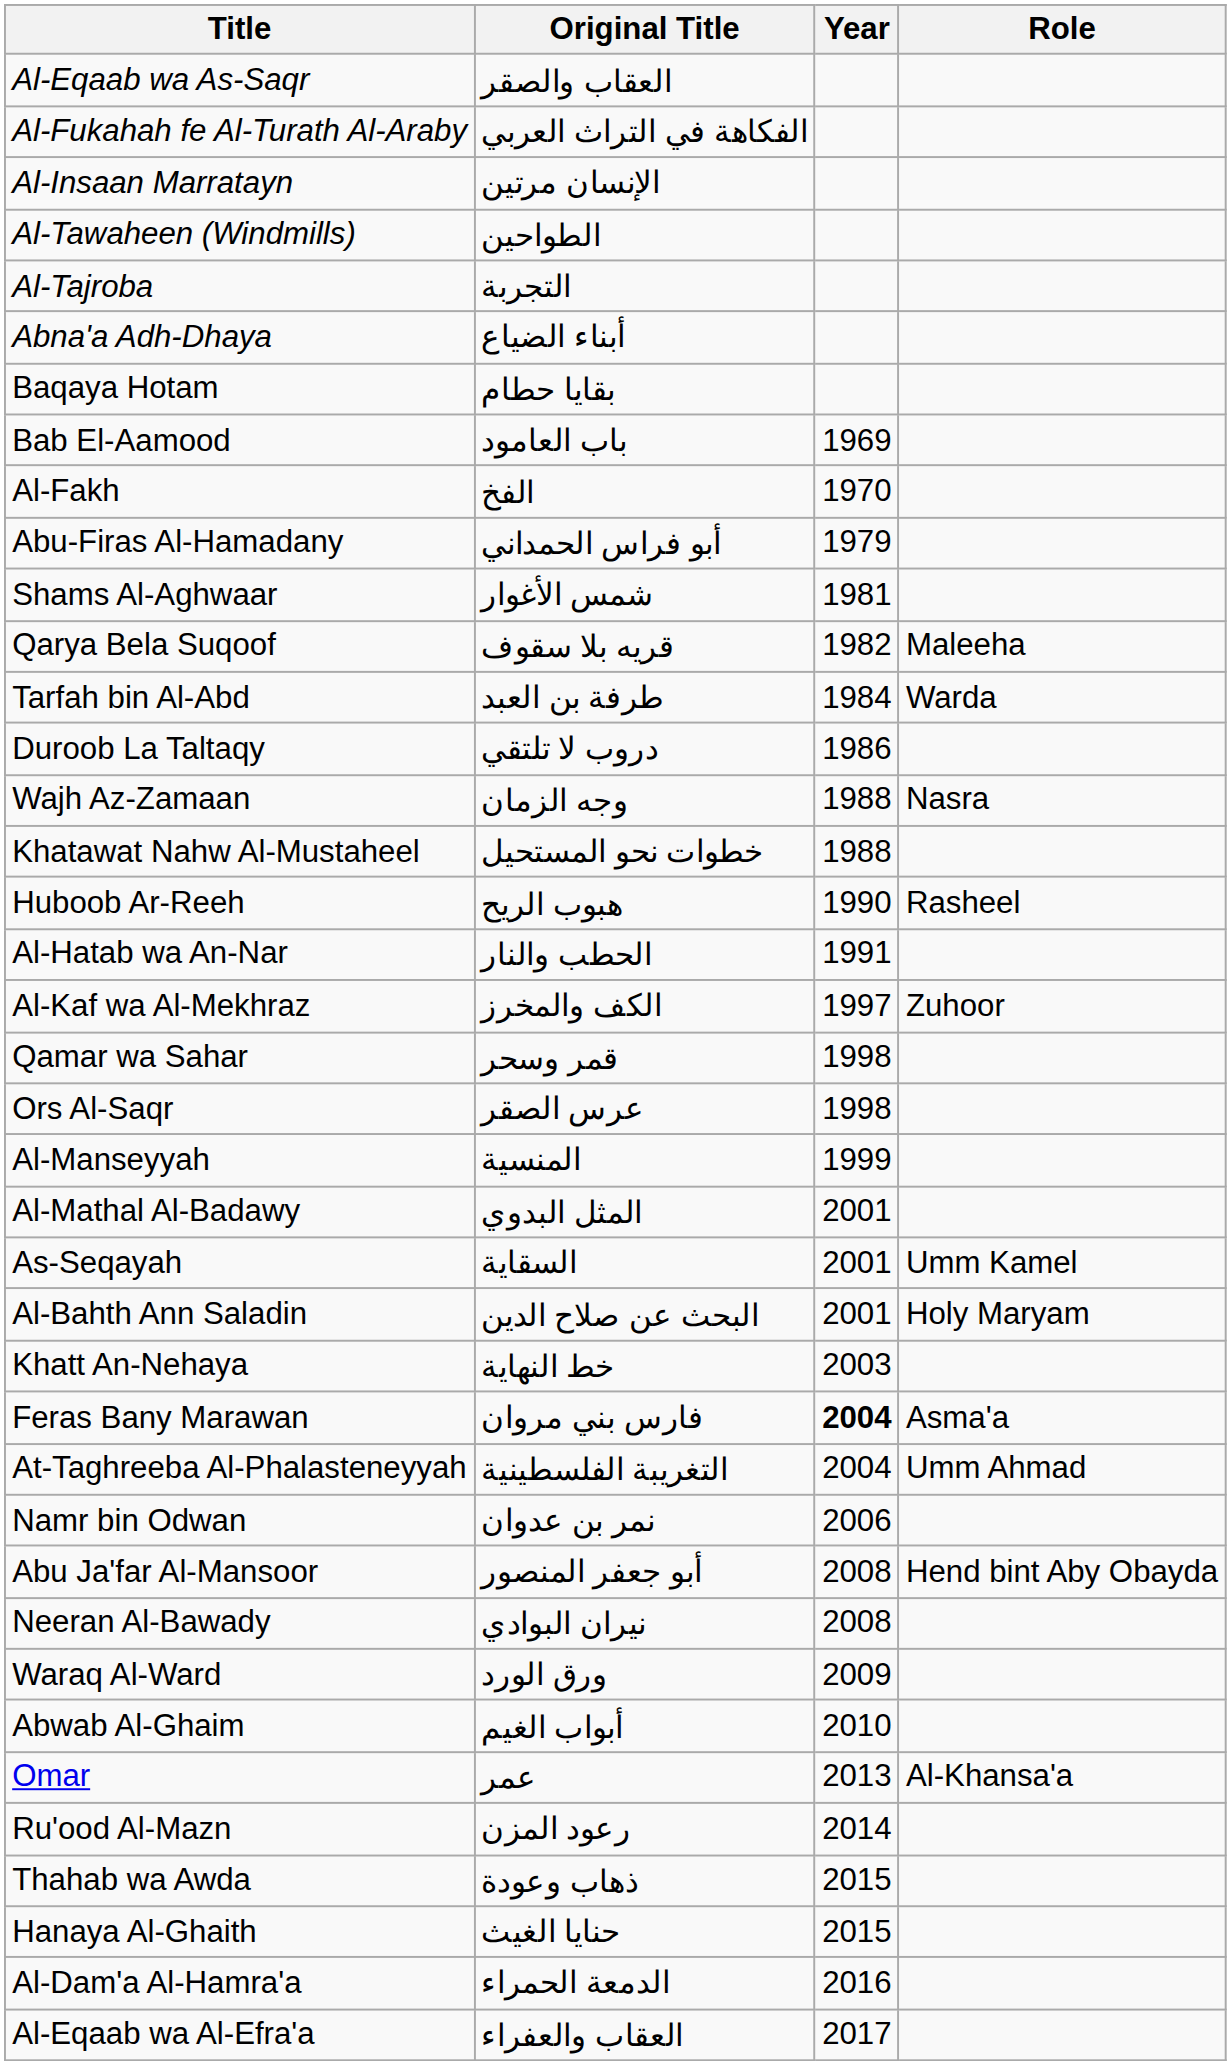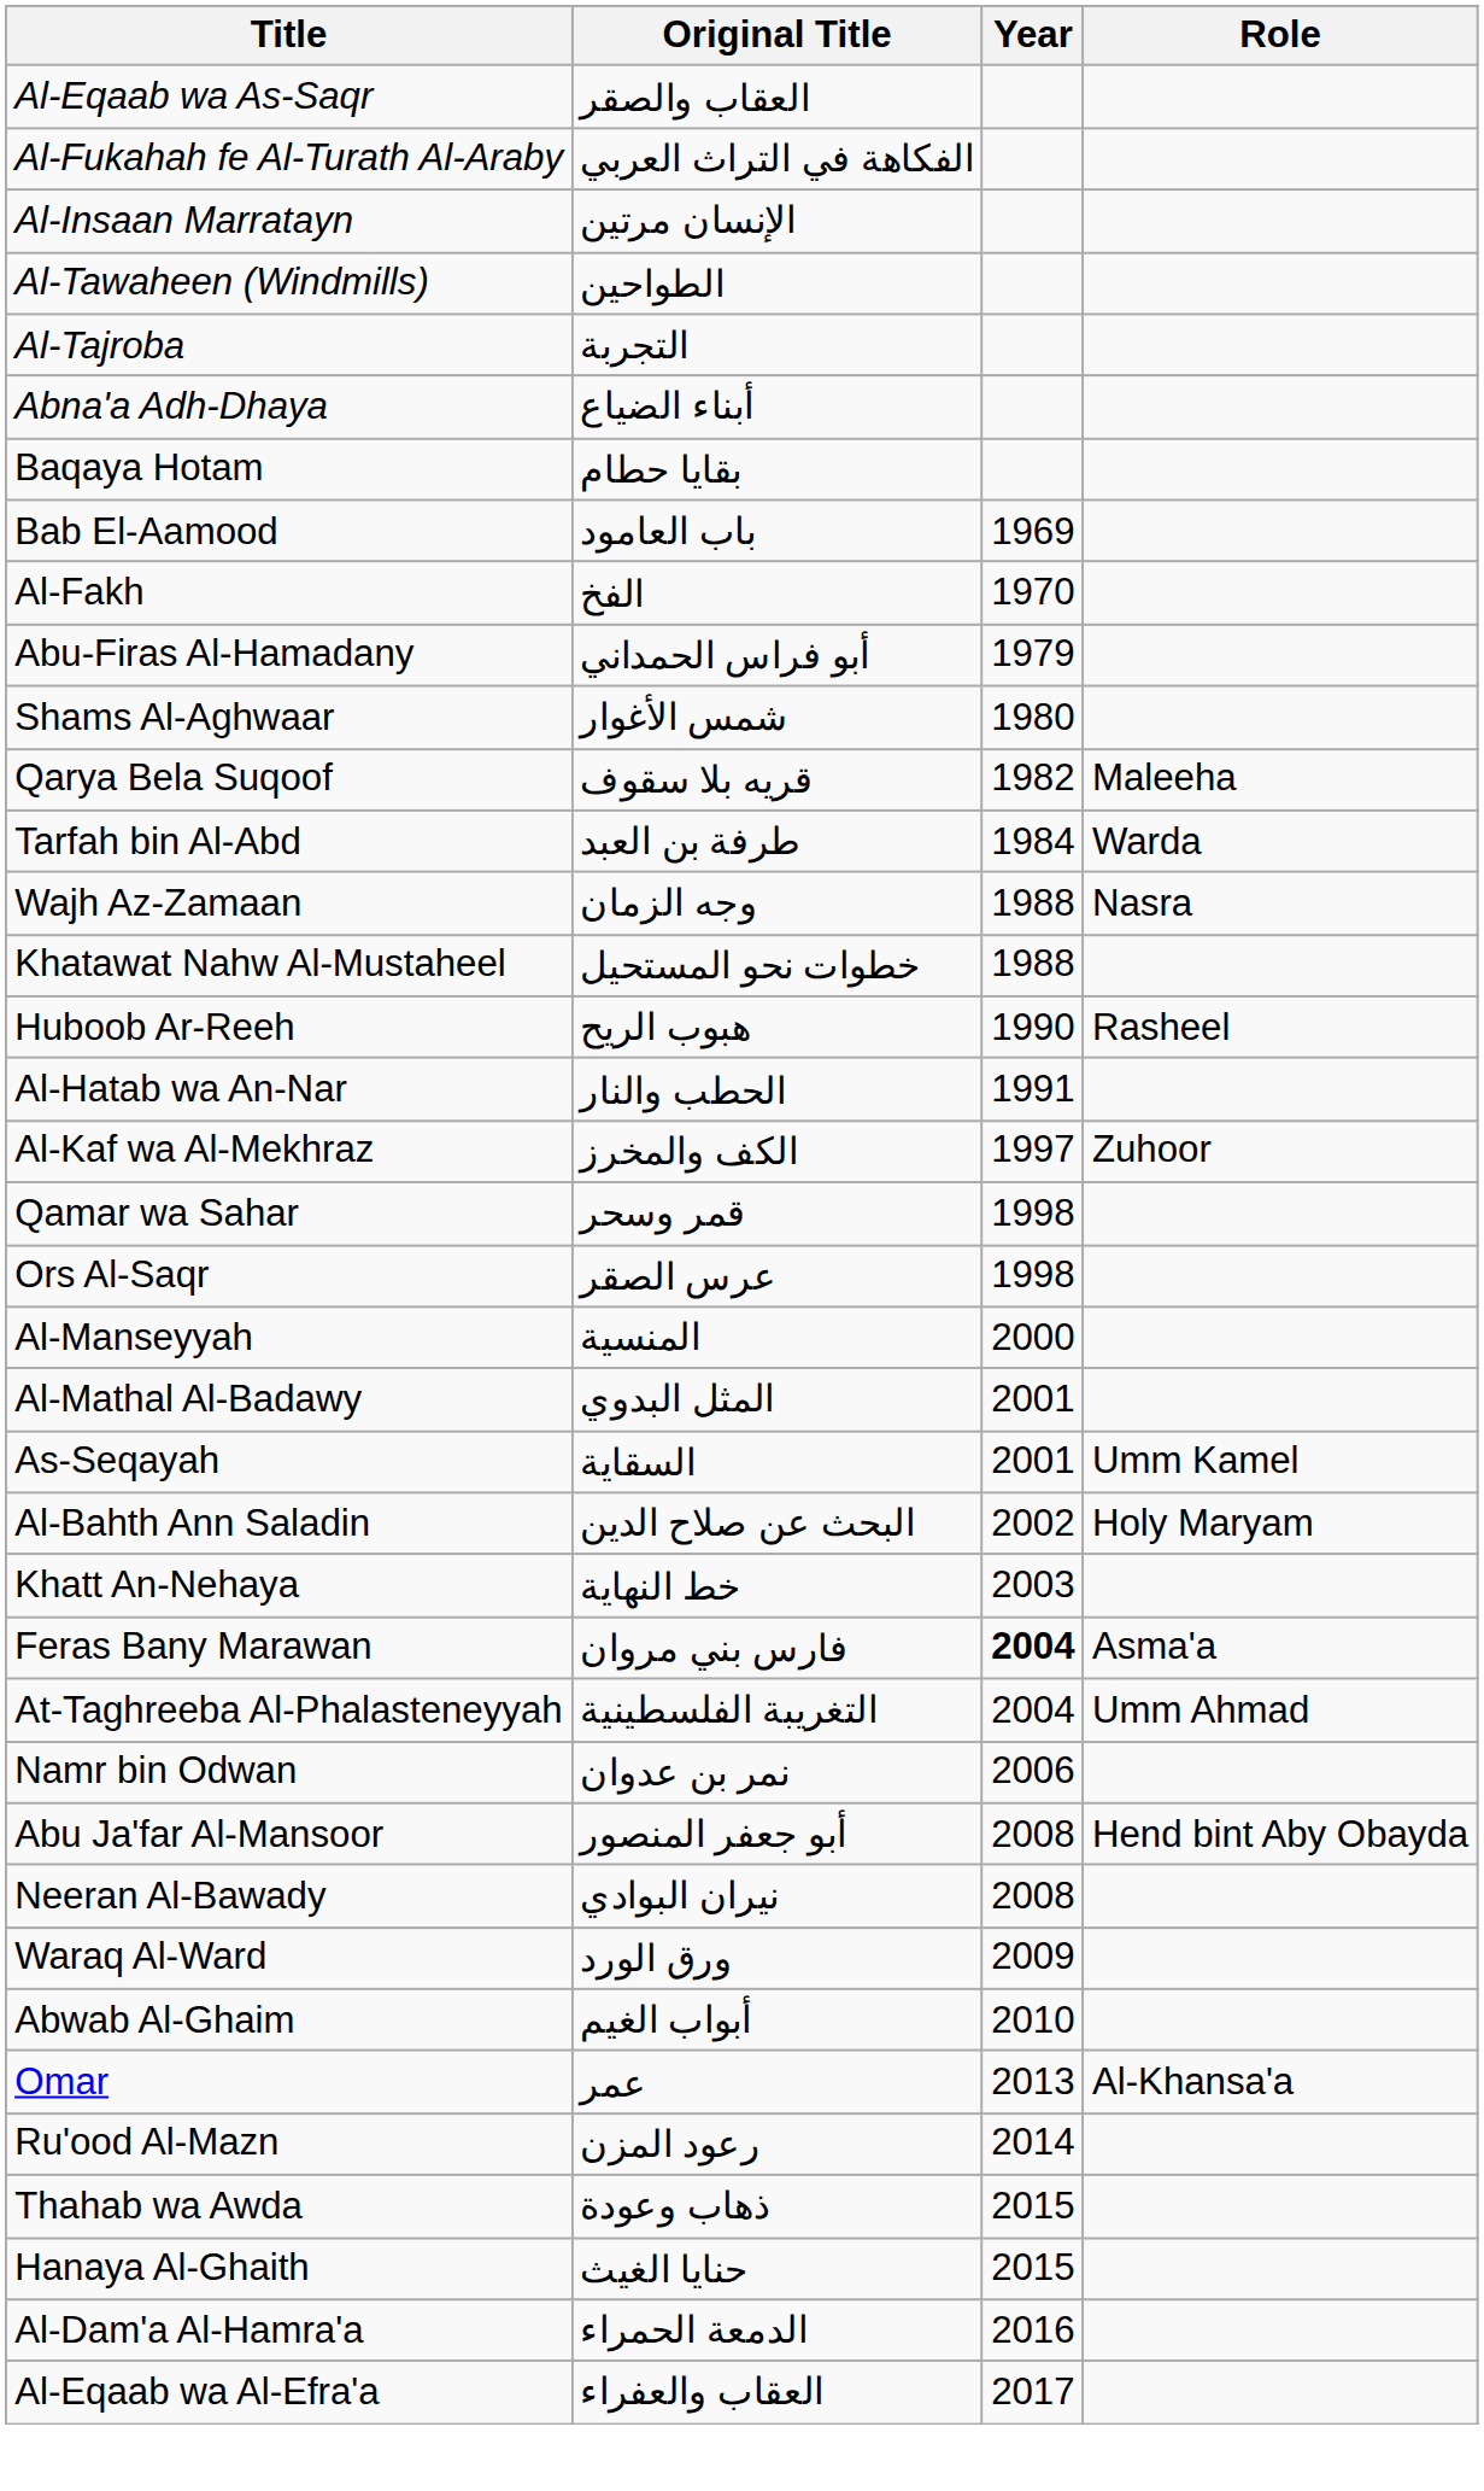Shams Al-Aghwaar | Year: 1981 -> 1980
- row: Duroob La Taltaqy | دروب لا تلتقي | 1986
Al-Manseyyah | Year: 1999 -> 2000
Al-Bahth Ann Saladin | Year: 2001 -> 2002
